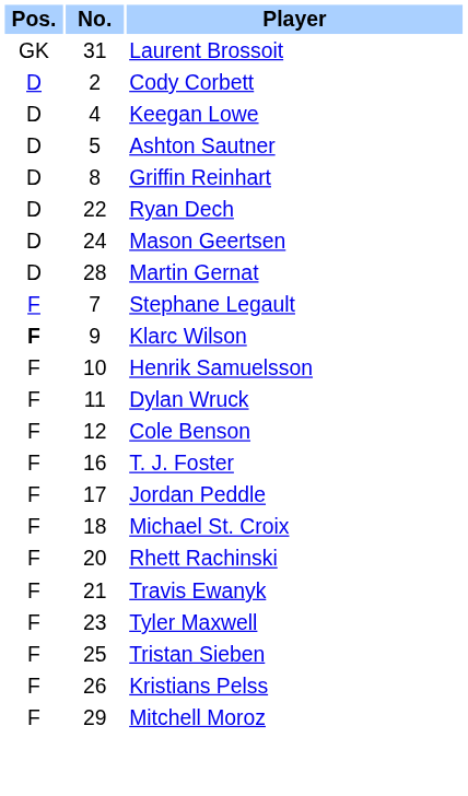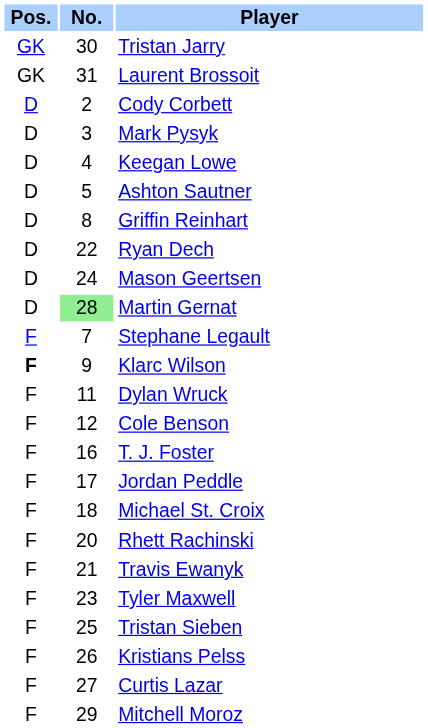+ row: GK | 30 | Tristan Jarry
+ row: D | 3 | Mark Pysyk
Martin Gernat | No.: no background -> lightgreen background
- row: F | 10 | Henrik Samuelsson
+ row: F | 27 | Curtis Lazar
